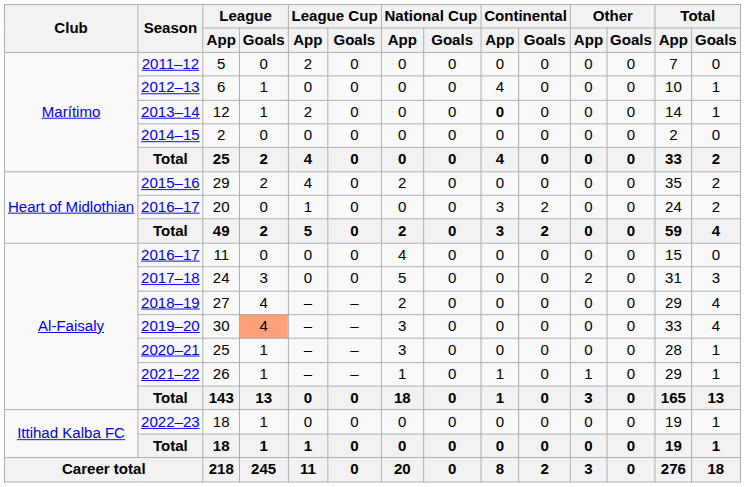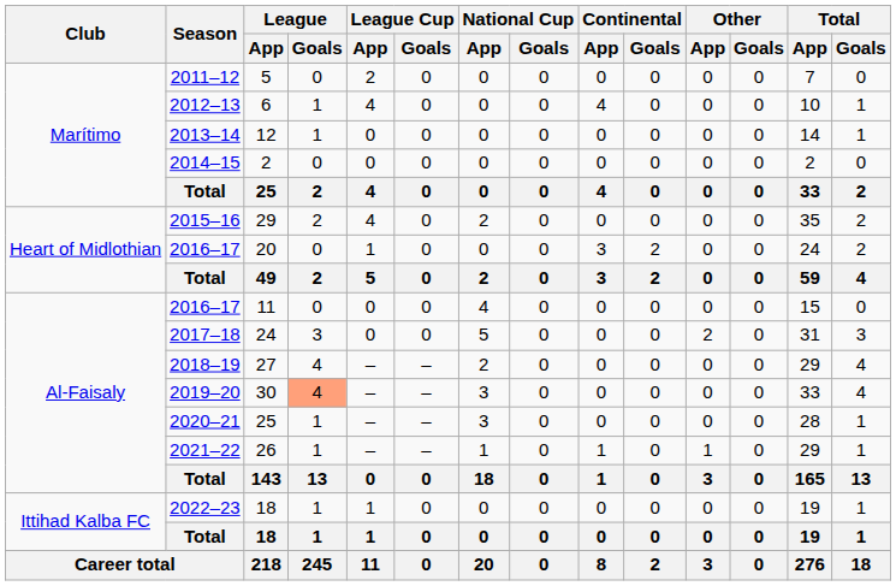6 | League Cup / App: 0 -> 4
12 | League Cup / App: 2 -> 0
12 | Continental / App: bold -> normal
2022–23 / 18 | League Cup / App: 0 -> 1
